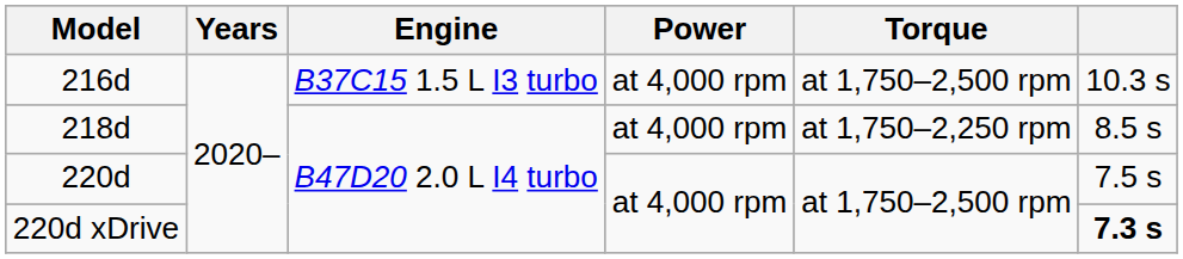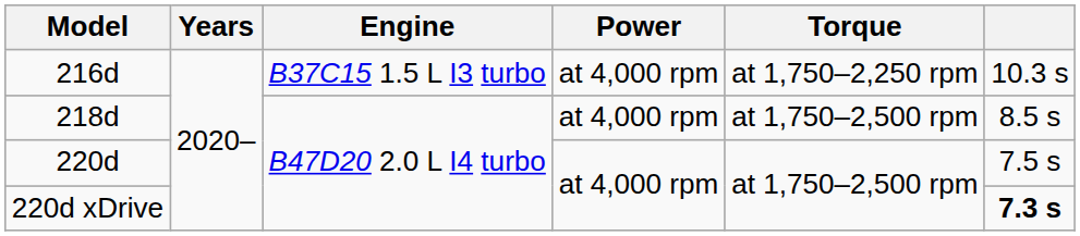216d | Torque: at 1,750–2,500 rpm -> at 1,750–2,250 rpm
218d | Torque: at 1,750–2,250 rpm -> at 1,750–2,500 rpm
